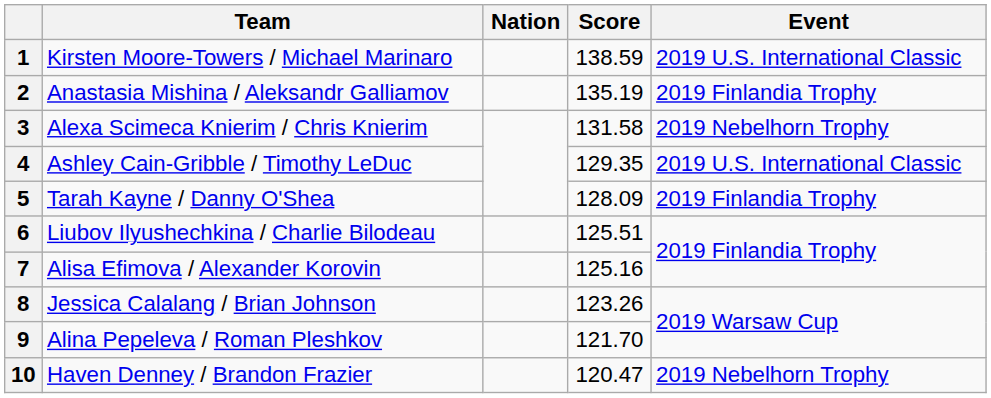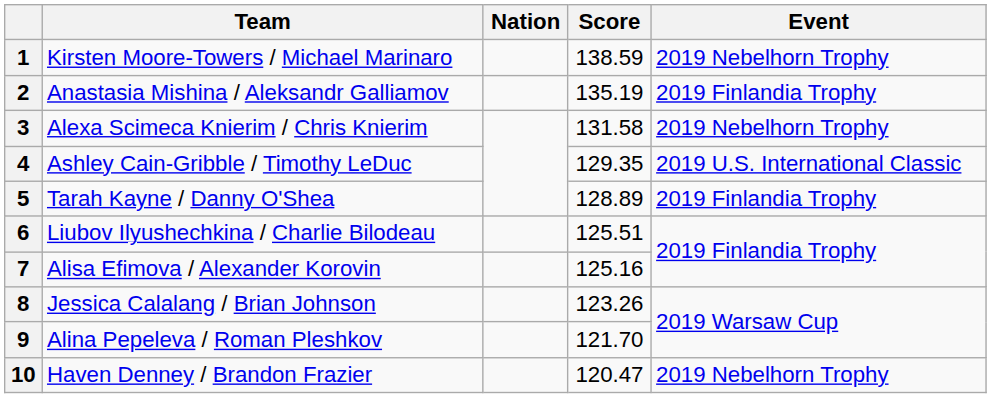1 | Event: 2019 U.S. International Classic -> 2019 Nebelhorn Trophy
5 | Score: 128.09 -> 128.89
